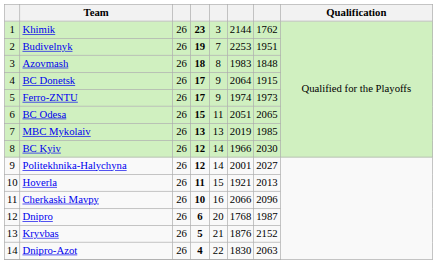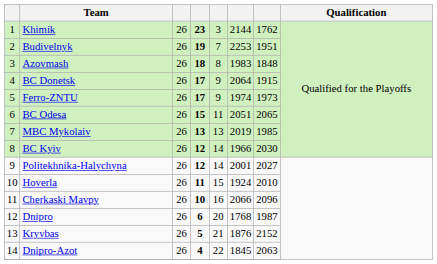Hoverla | column 6: 1921 -> 1924
Hoverla | column 7: 2013 -> 2010
Dnipro-Azot | column 6: 1830 -> 1845
